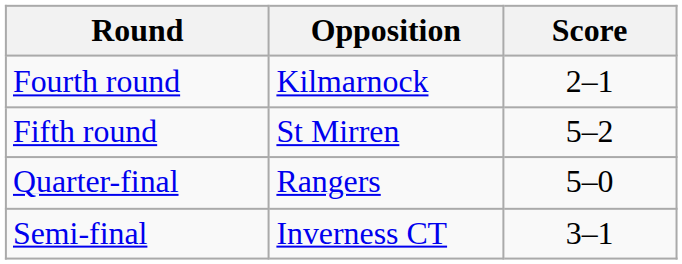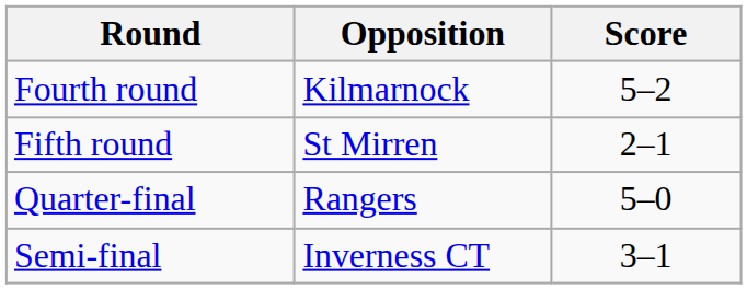Fourth round | Score: 2–1 -> 5–2
Fifth round | Score: 5–2 -> 2–1
